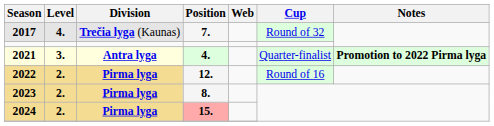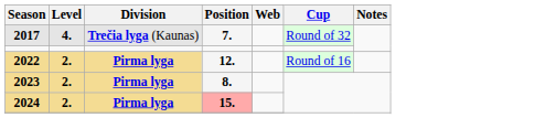- row: 2021 | 3. | Antra lyga | 4. | Quarter-finalist | Promotion to 2022 Pirma lyga
